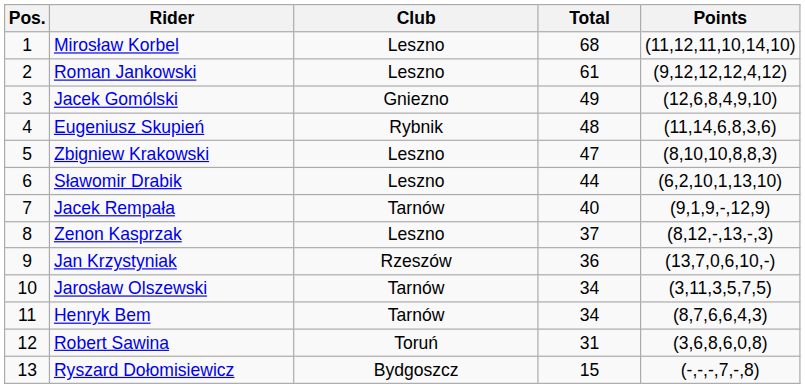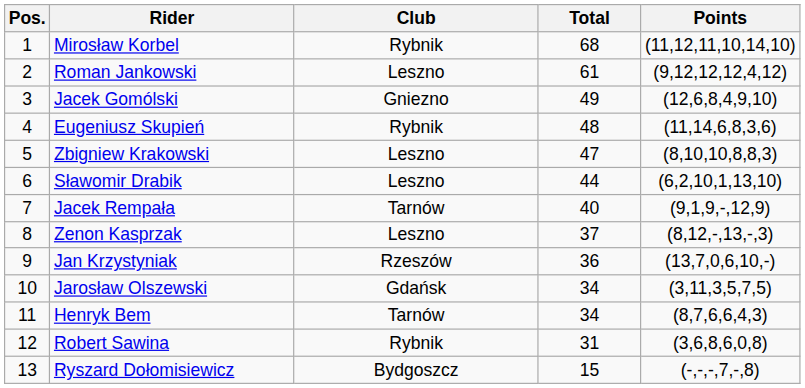Mirosław Korbel | Club: Leszno -> Rybnik
Jarosław Olszewski | Club: Tarnów -> Gdańsk
Robert Sawina | Club: Toruń -> Rybnik
